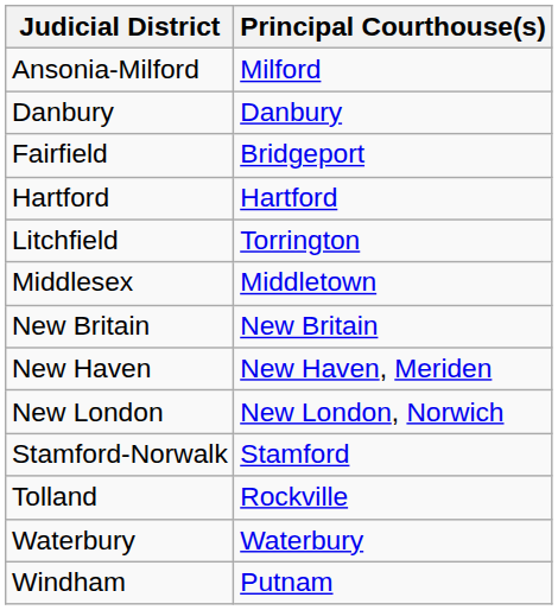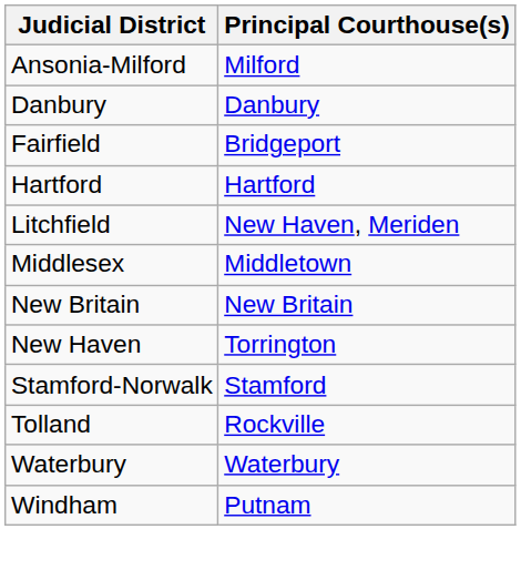Litchfield | Principal Courthouse(s): Torrington -> New Haven, Meriden
New Haven | Principal Courthouse(s): New Haven, Meriden -> Torrington
- row: New London | New London, Norwich
